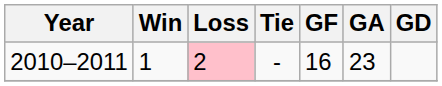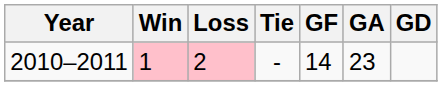2010–2011 | Win: no background -> pink background
2010–2011 | GF: 16 -> 14
